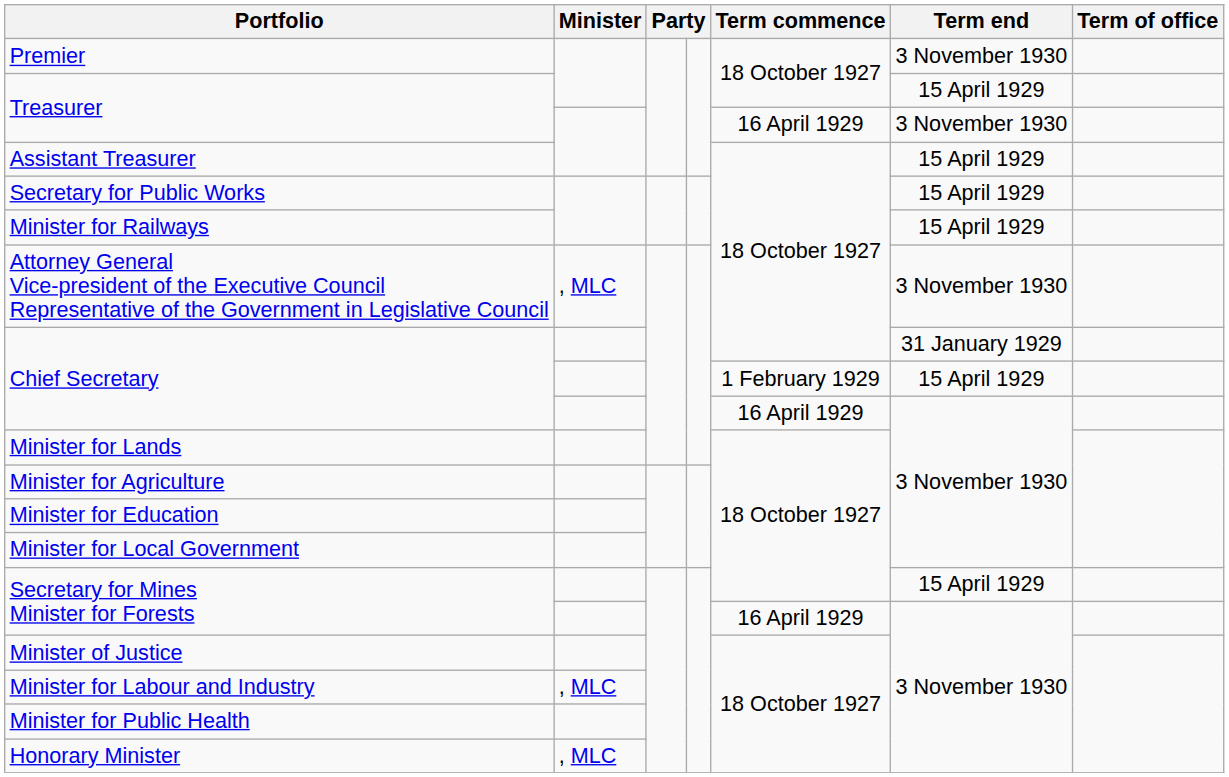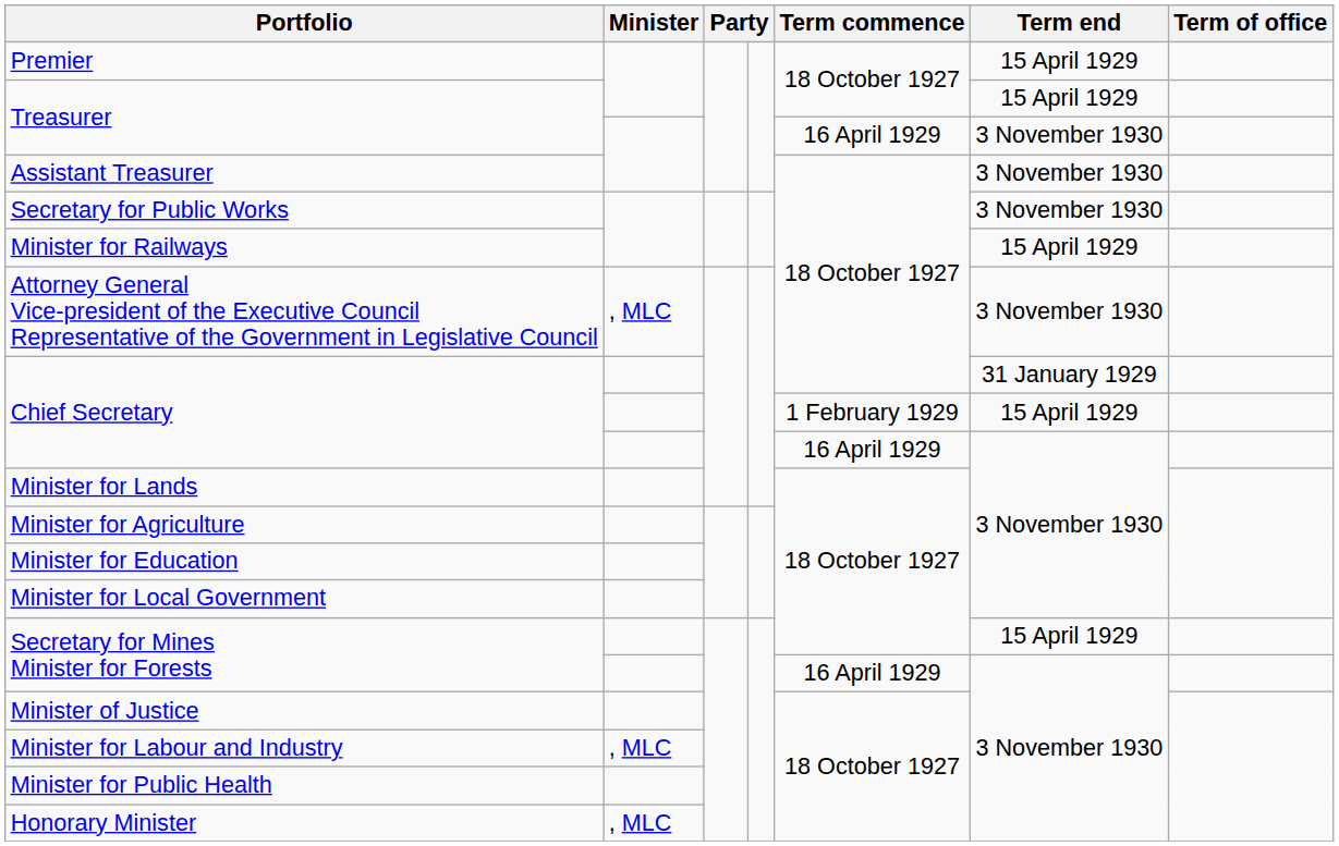Premier | Term end: 3 November 1930 -> 15 April 1929
Assistant Treasurer | Term end: 15 April 1929 -> 3 November 1930
Secretary for Public Works | Term end: 15 April 1929 -> 3 November 1930
